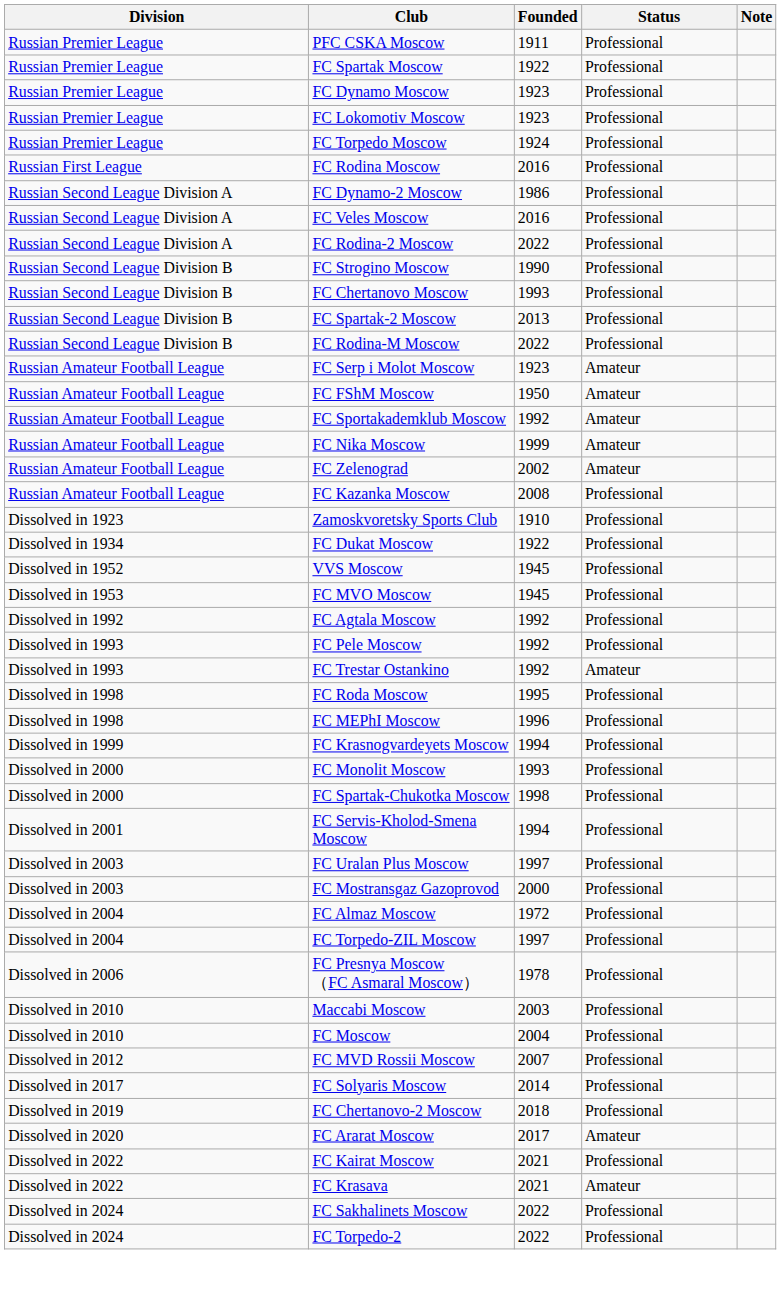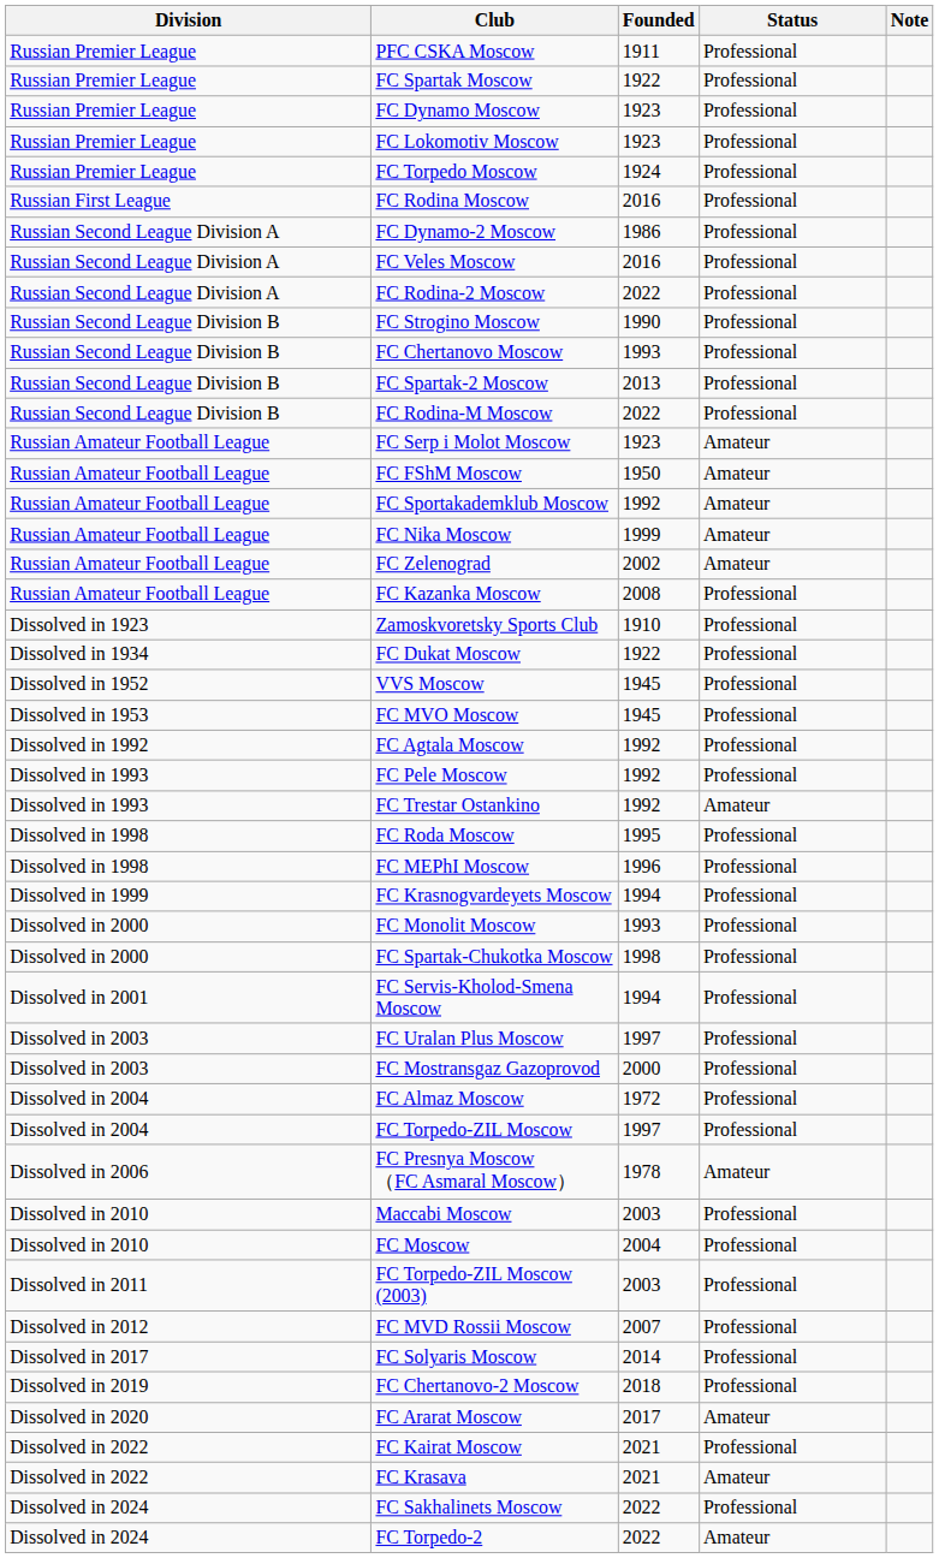FC Presnya Moscow （FC Asmaral Moscow） | Status: Professional -> Amateur
+ row: Dissolved in 2011 | FC Torpedo-ZIL Moscow (2003) | 2003 | Professional
FC Torpedo-2 | Status: Professional -> Amateur
